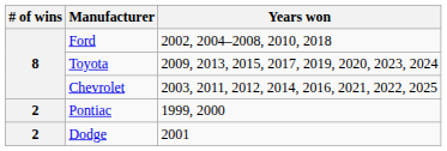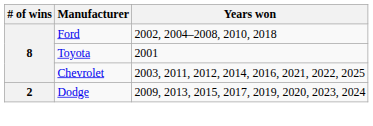Toyota | Years won: 2009, 2013, 2015, 2017, 2019, 2020, 2023, 2024 -> 2001
- row: 2 | Pontiac | 1999, 2000
Dodge | Years won: 2001 -> 2009, 2013, 2015, 2017, 2019, 2020, 2023, 2024
